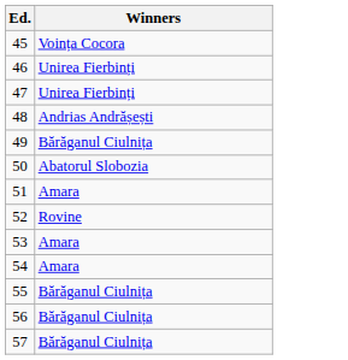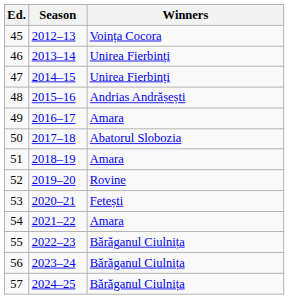+ column: Season | 2012–13 | 2013–14 | 2014–15 | 2015–16 | 2016–17 | 2017–18 | 2018–19 | 2019–20 | 2020–21 | 2021–22 | 2022–23 | 2023–24 | 2024–25
49 | Winners: Bărăganul Ciulnița -> Amara
53 | Winners: Amara -> Fetești
